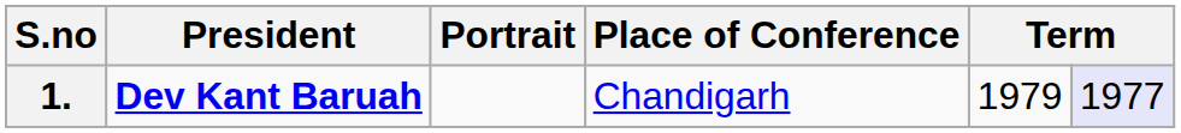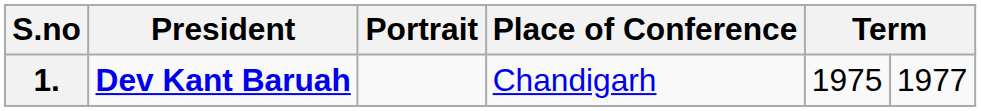1. | column 5: 1979 -> 1975
1. | column 6: lavender background -> no background
